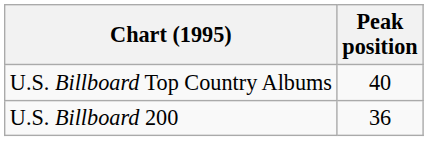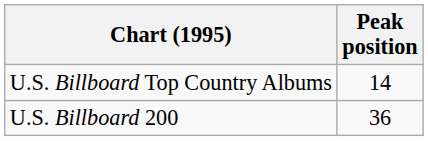U.S. Billboard Top Country Albums | Peak position: 40 -> 14
